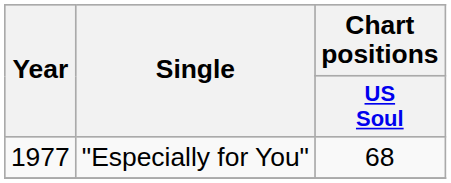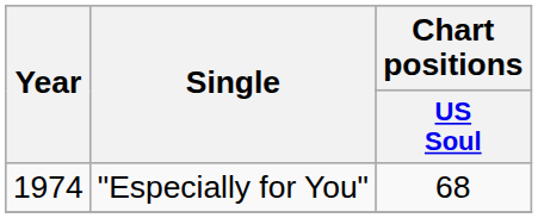"Especially for You" | Year: 1977 -> 1974
